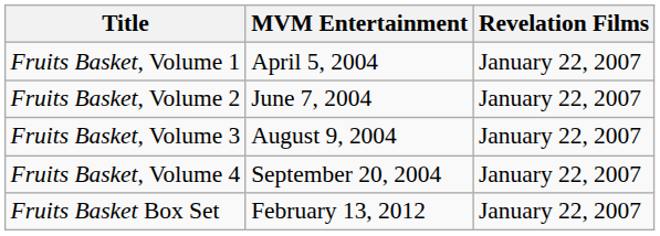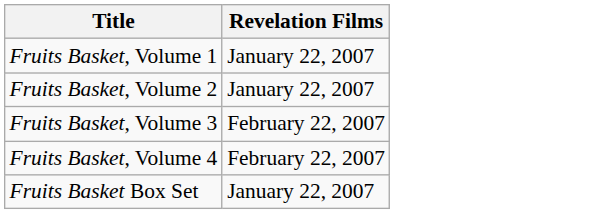- column: MVM Entertainment | April 5, 2004 | June 7, 2004 | August 9, 2004 | September 20, 2004 | February 13, 2012
Fruits Basket, Volume 3 | Revelation Films: January 22, 2007 -> February 22, 2007
Fruits Basket, Volume 4 | Revelation Films: January 22, 2007 -> February 22, 2007
